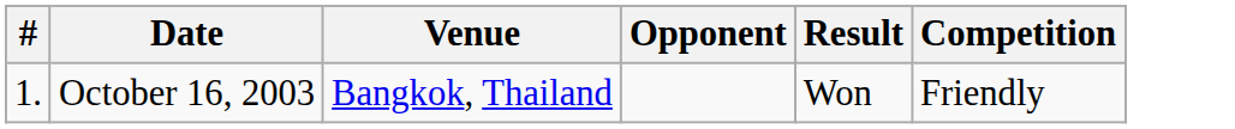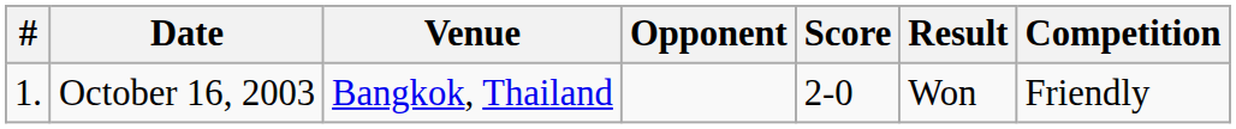+ column: Score | 2-0
